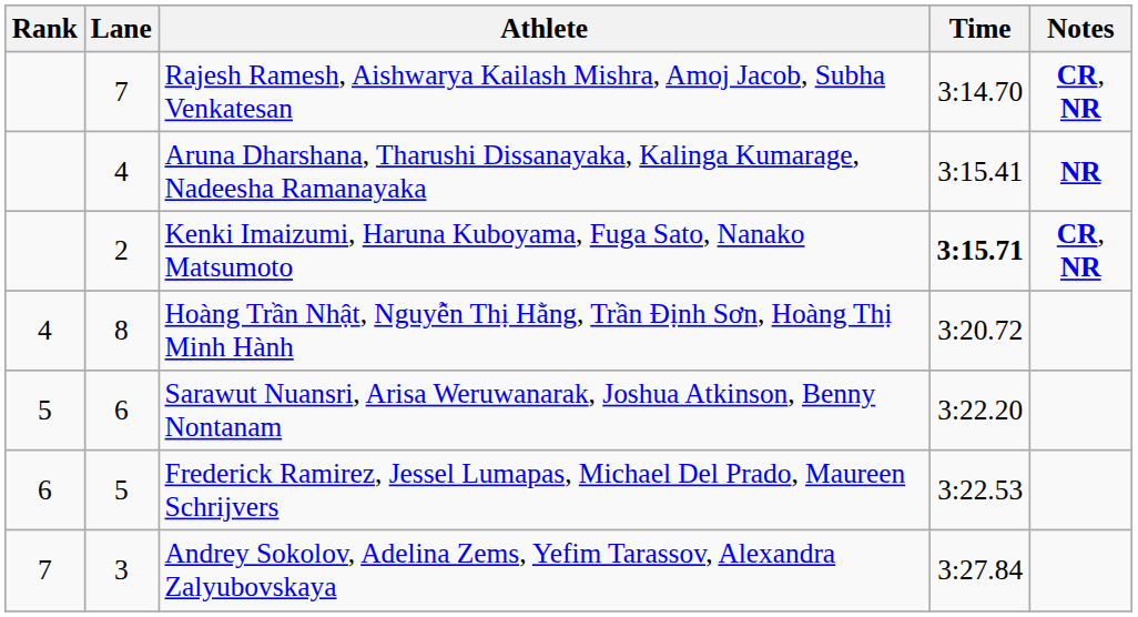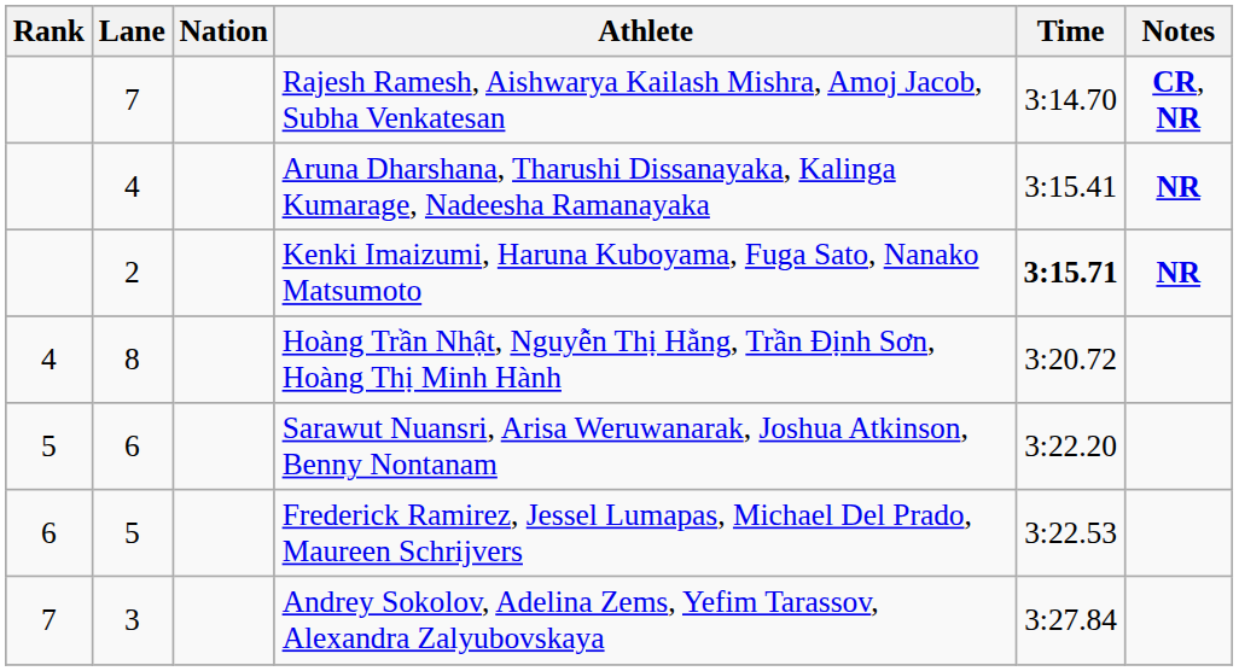+ column: Nation
Kenki Imaizumi, Haruna Kuboyama, Fuga Sato, Nanako Matsumoto | Notes: CR, NR -> NR
